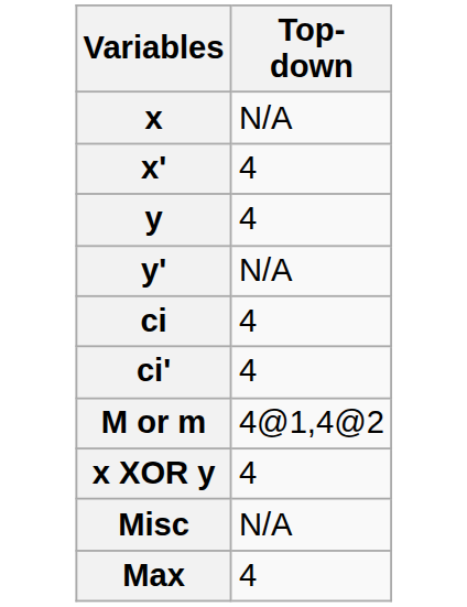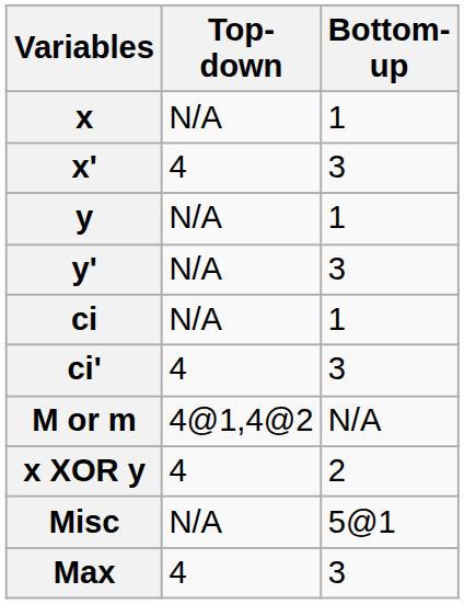+ column: Bottom-up | 1 | 3 | 1 | 3 | 1 | 3 | N/A | 2 | 5@1 | 3
y | Top-down: 4 -> N/A
ci | Top-down: 4 -> N/A
